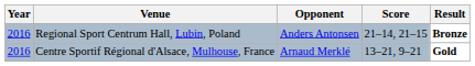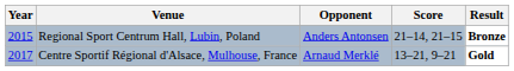Regional Sport Centrum Hall, Lubin, Poland | Year: 2016 -> 2015
Centre Sportif Régional d'Alsace, Mulhouse, France | Year: 2016 -> 2017
